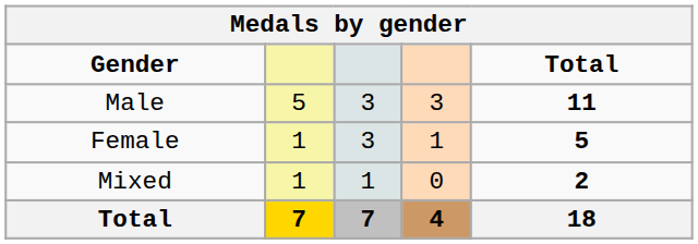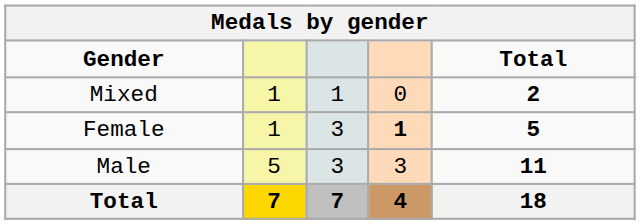rows swapped: Male <-> Mixed
Female | column 4: normal -> bold
